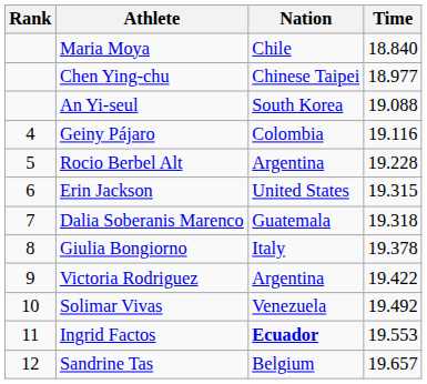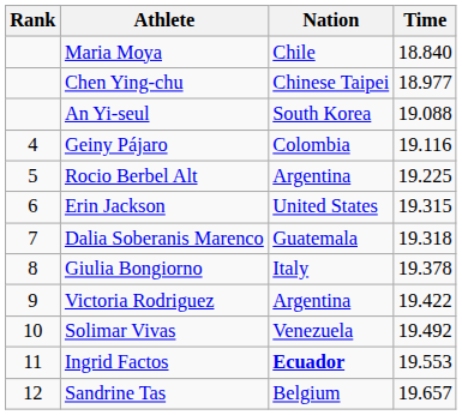Rocio Berbel Alt | Time: 19.228 -> 19.225
